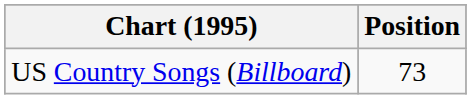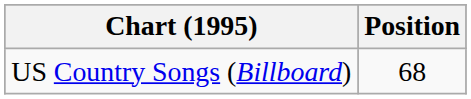US Country Songs (Billboard) | Position: 73 -> 68
